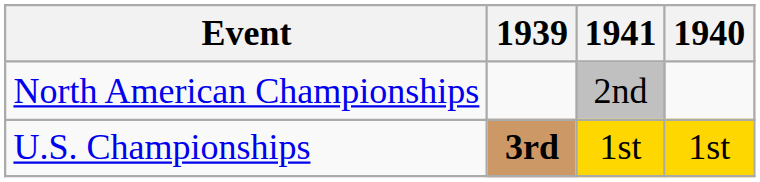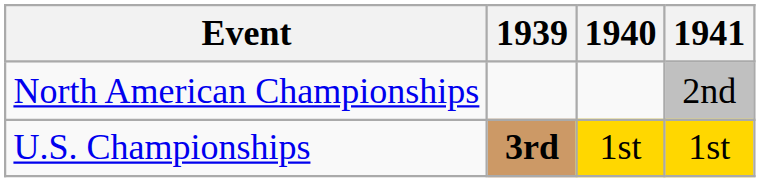columns swapped: 1940 <-> 1941
